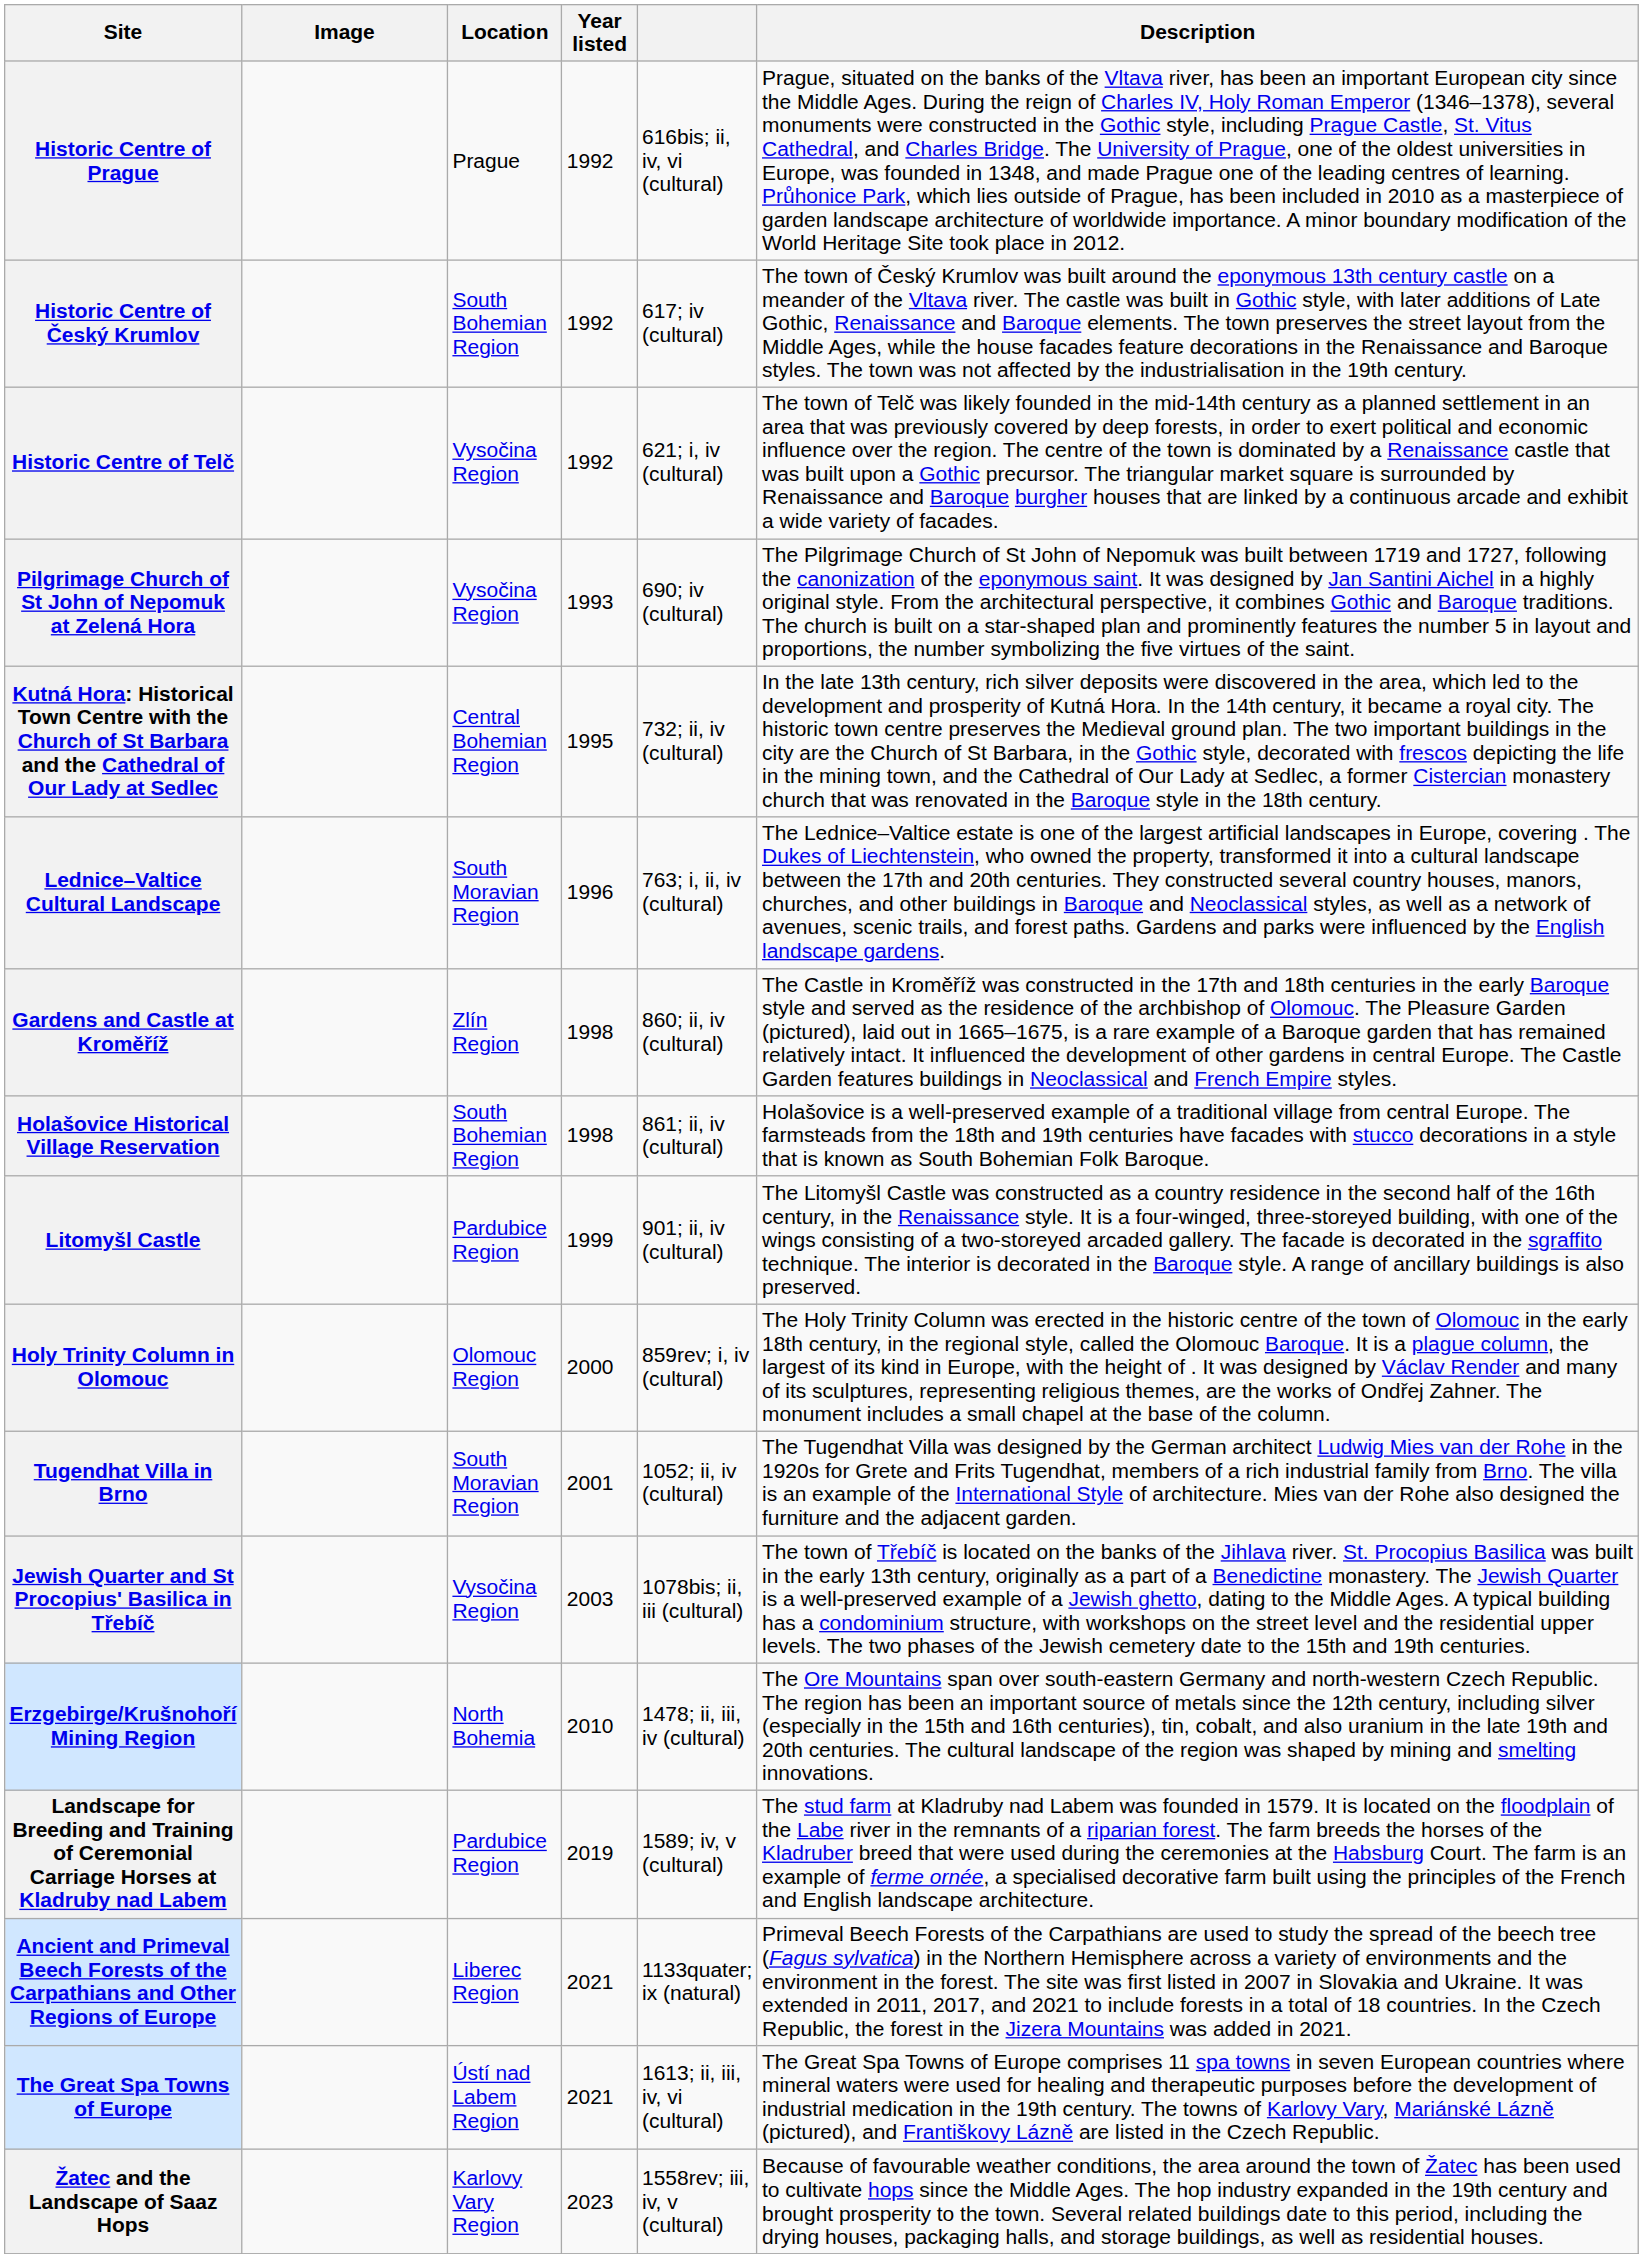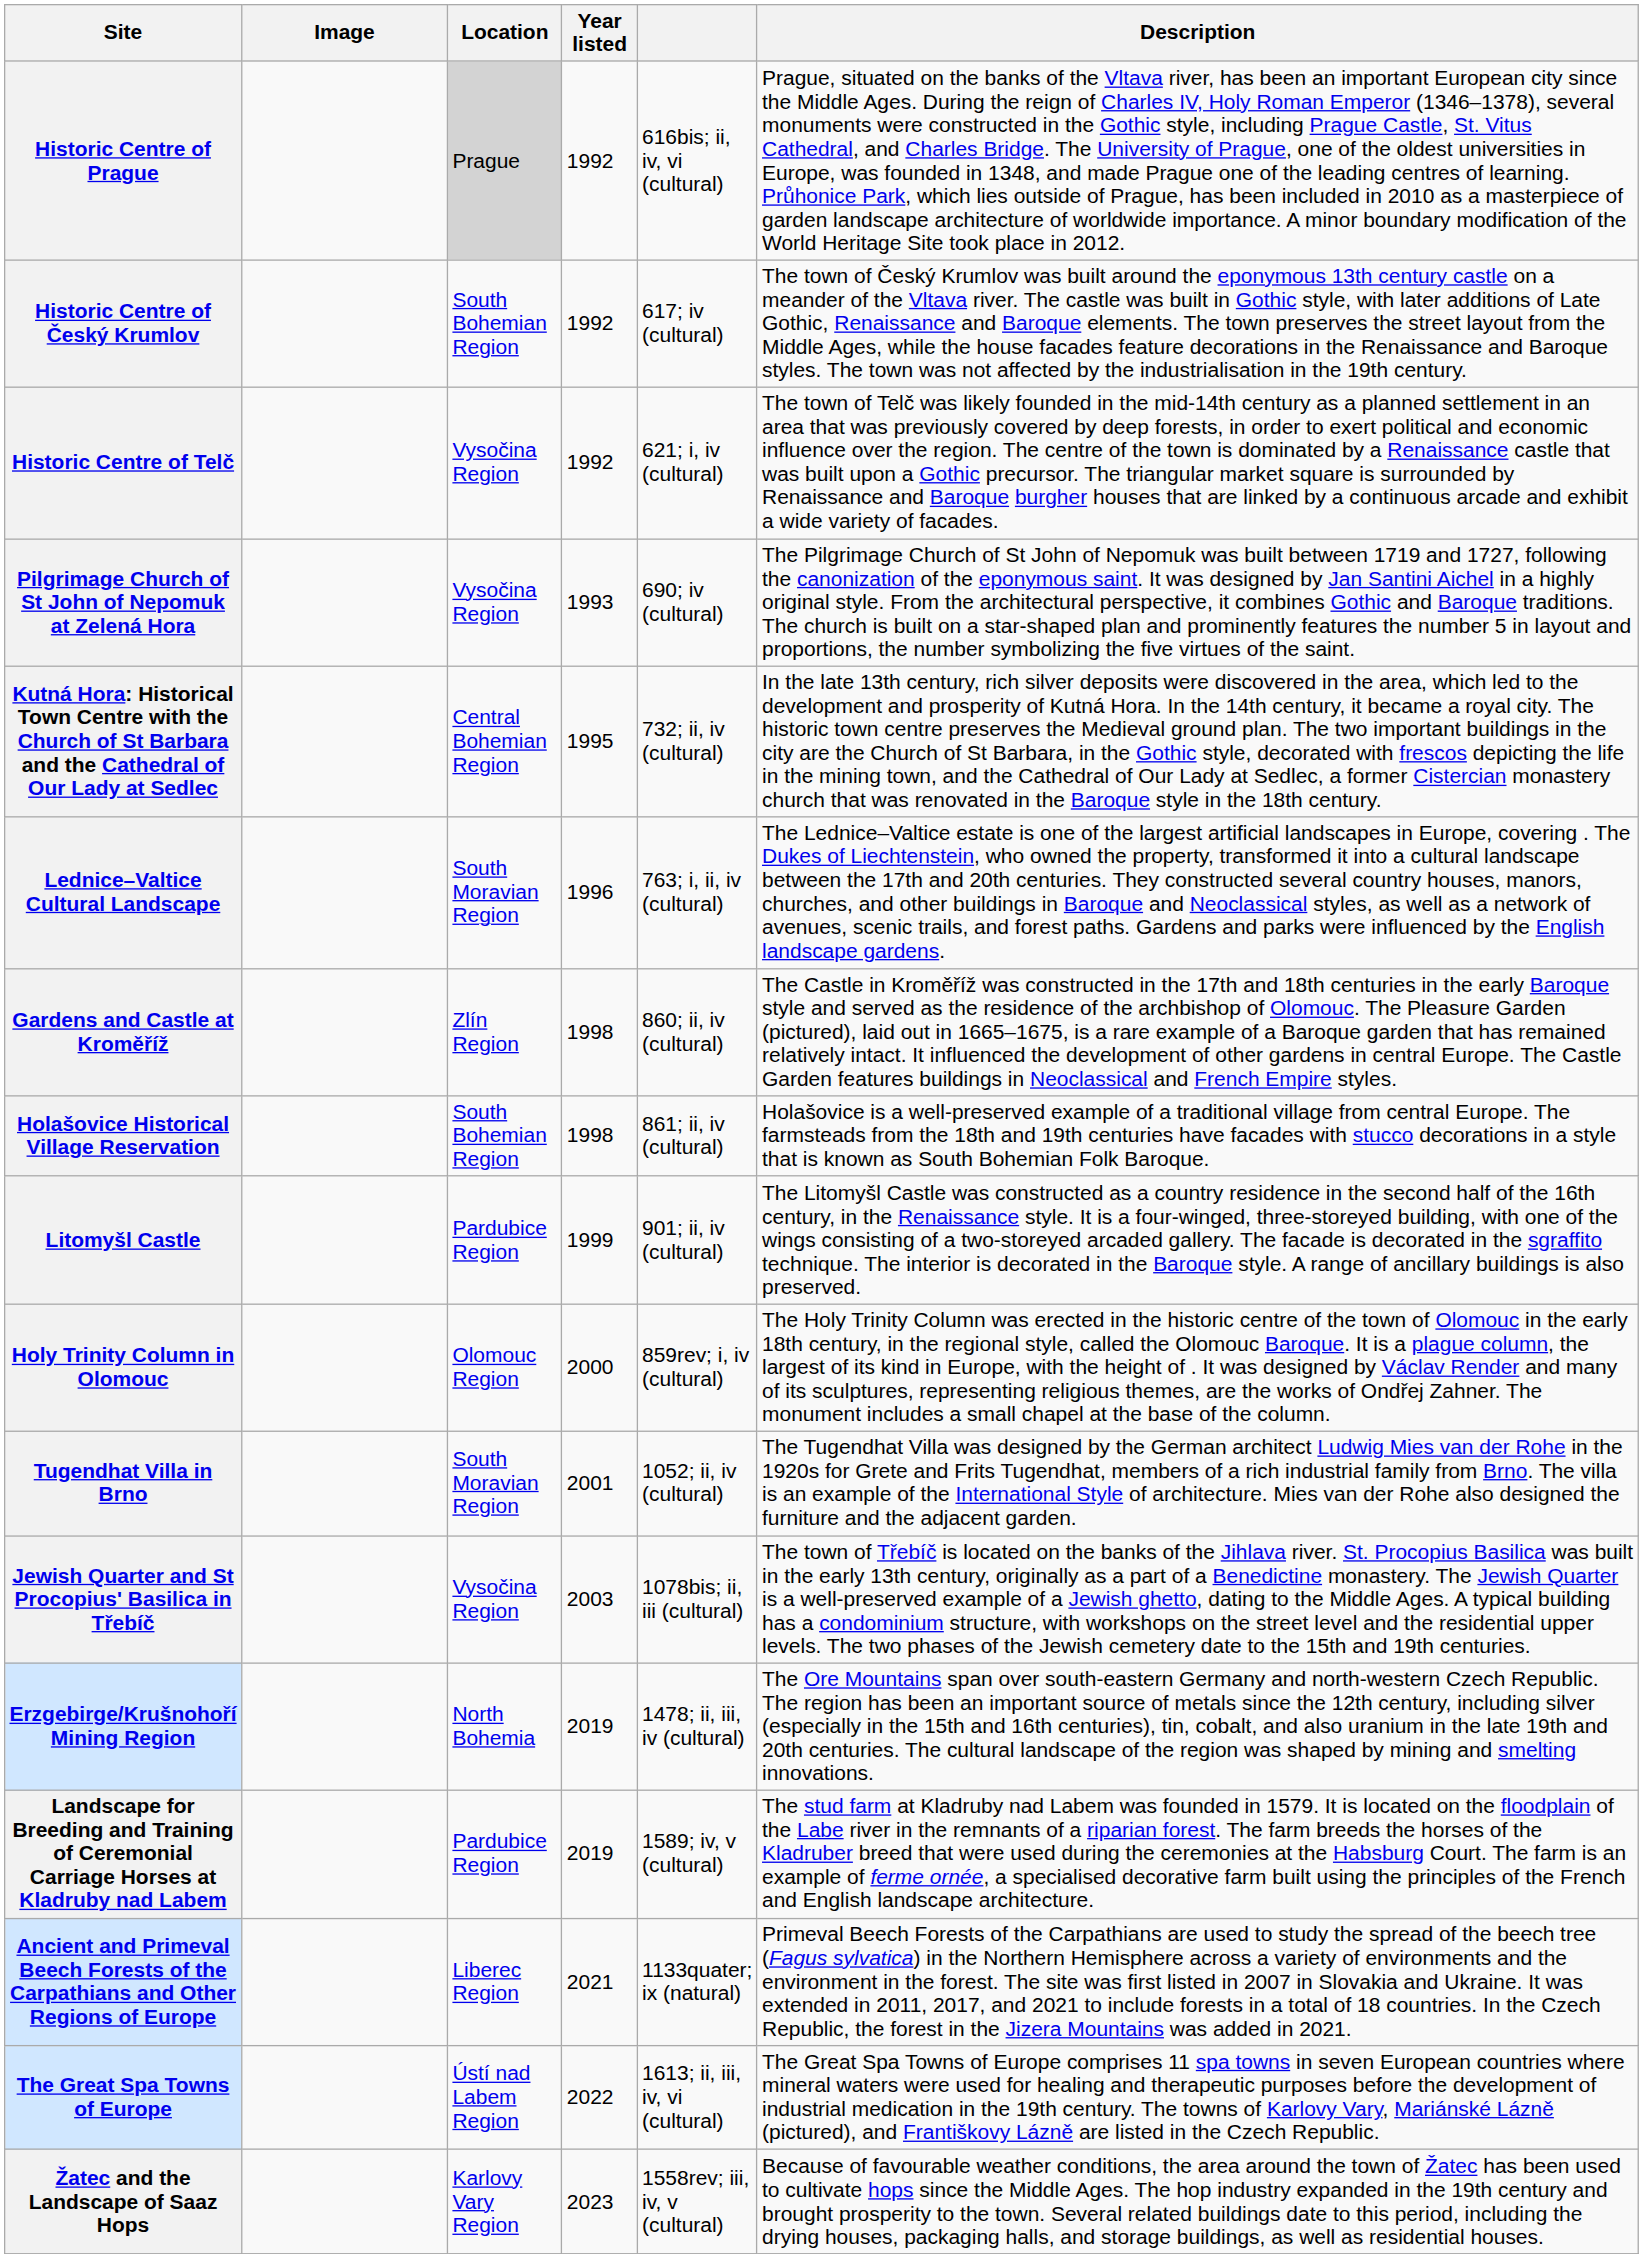Historic Centre of Prague | Location: no background -> lightgrey background
Erzgebirge/Krušnohoří Mining Region | Year listed: 2010 -> 2019
The Great Spa Towns of Europe | Year listed: 2021 -> 2022
